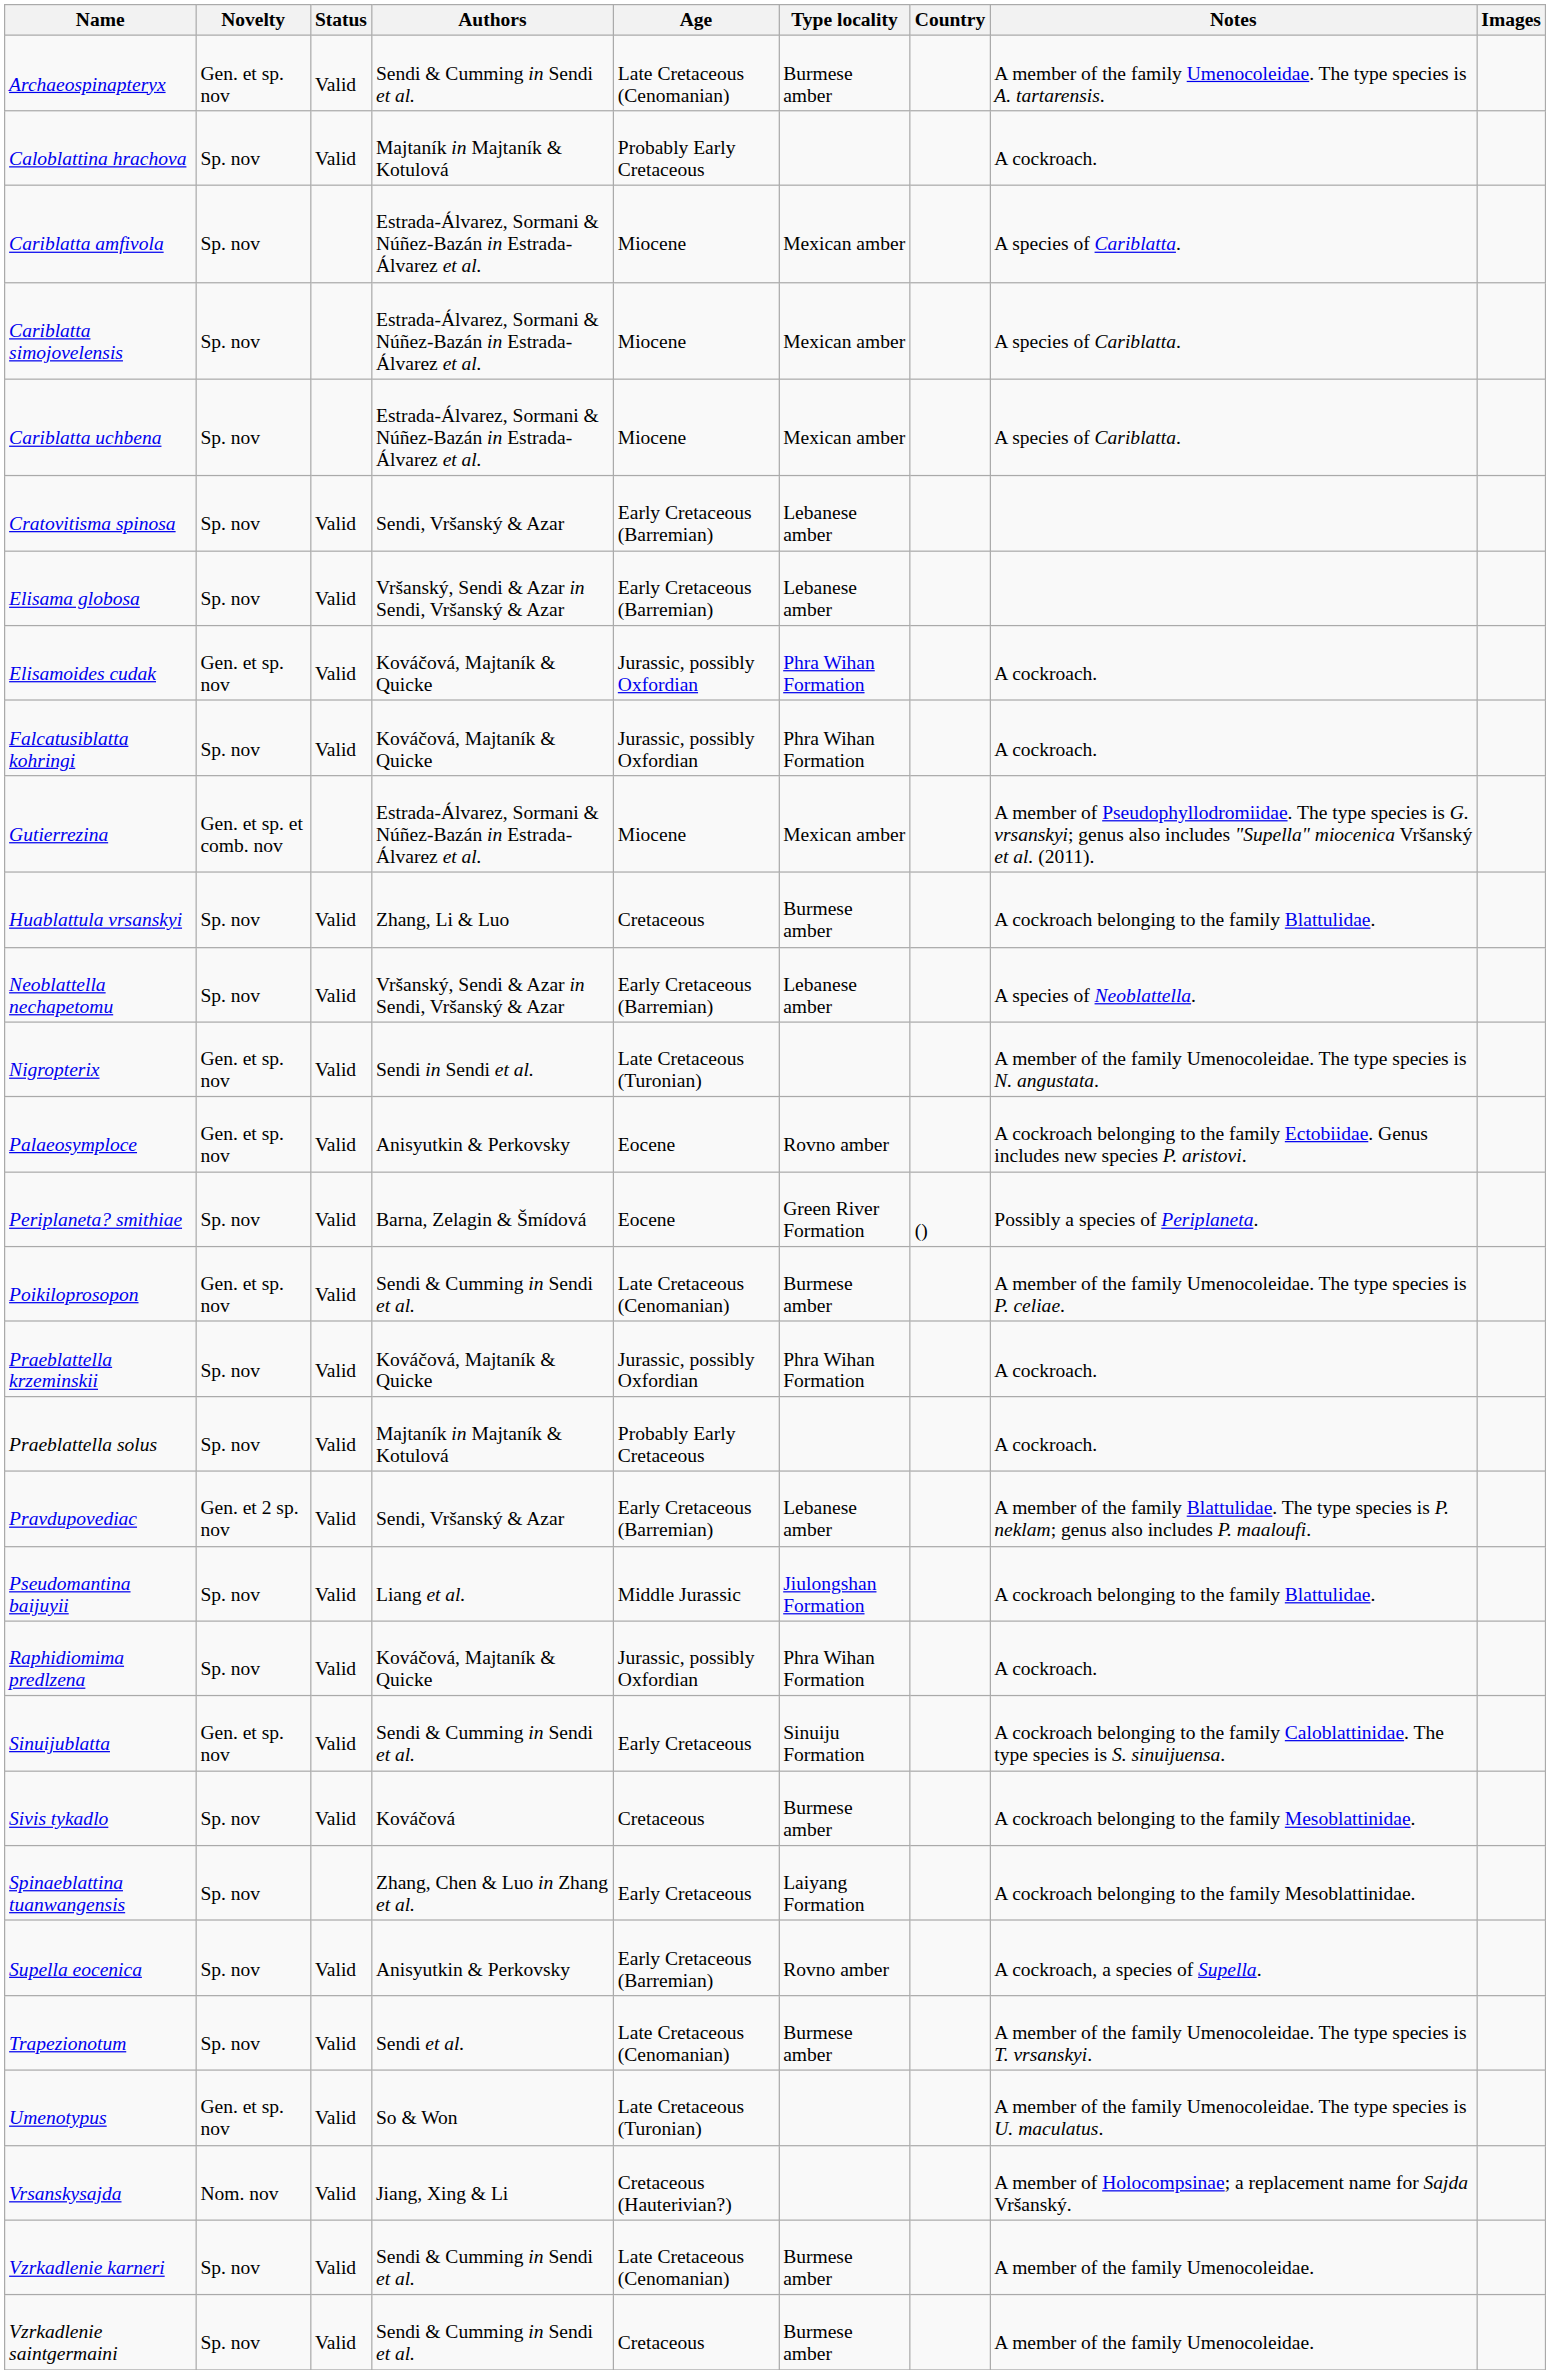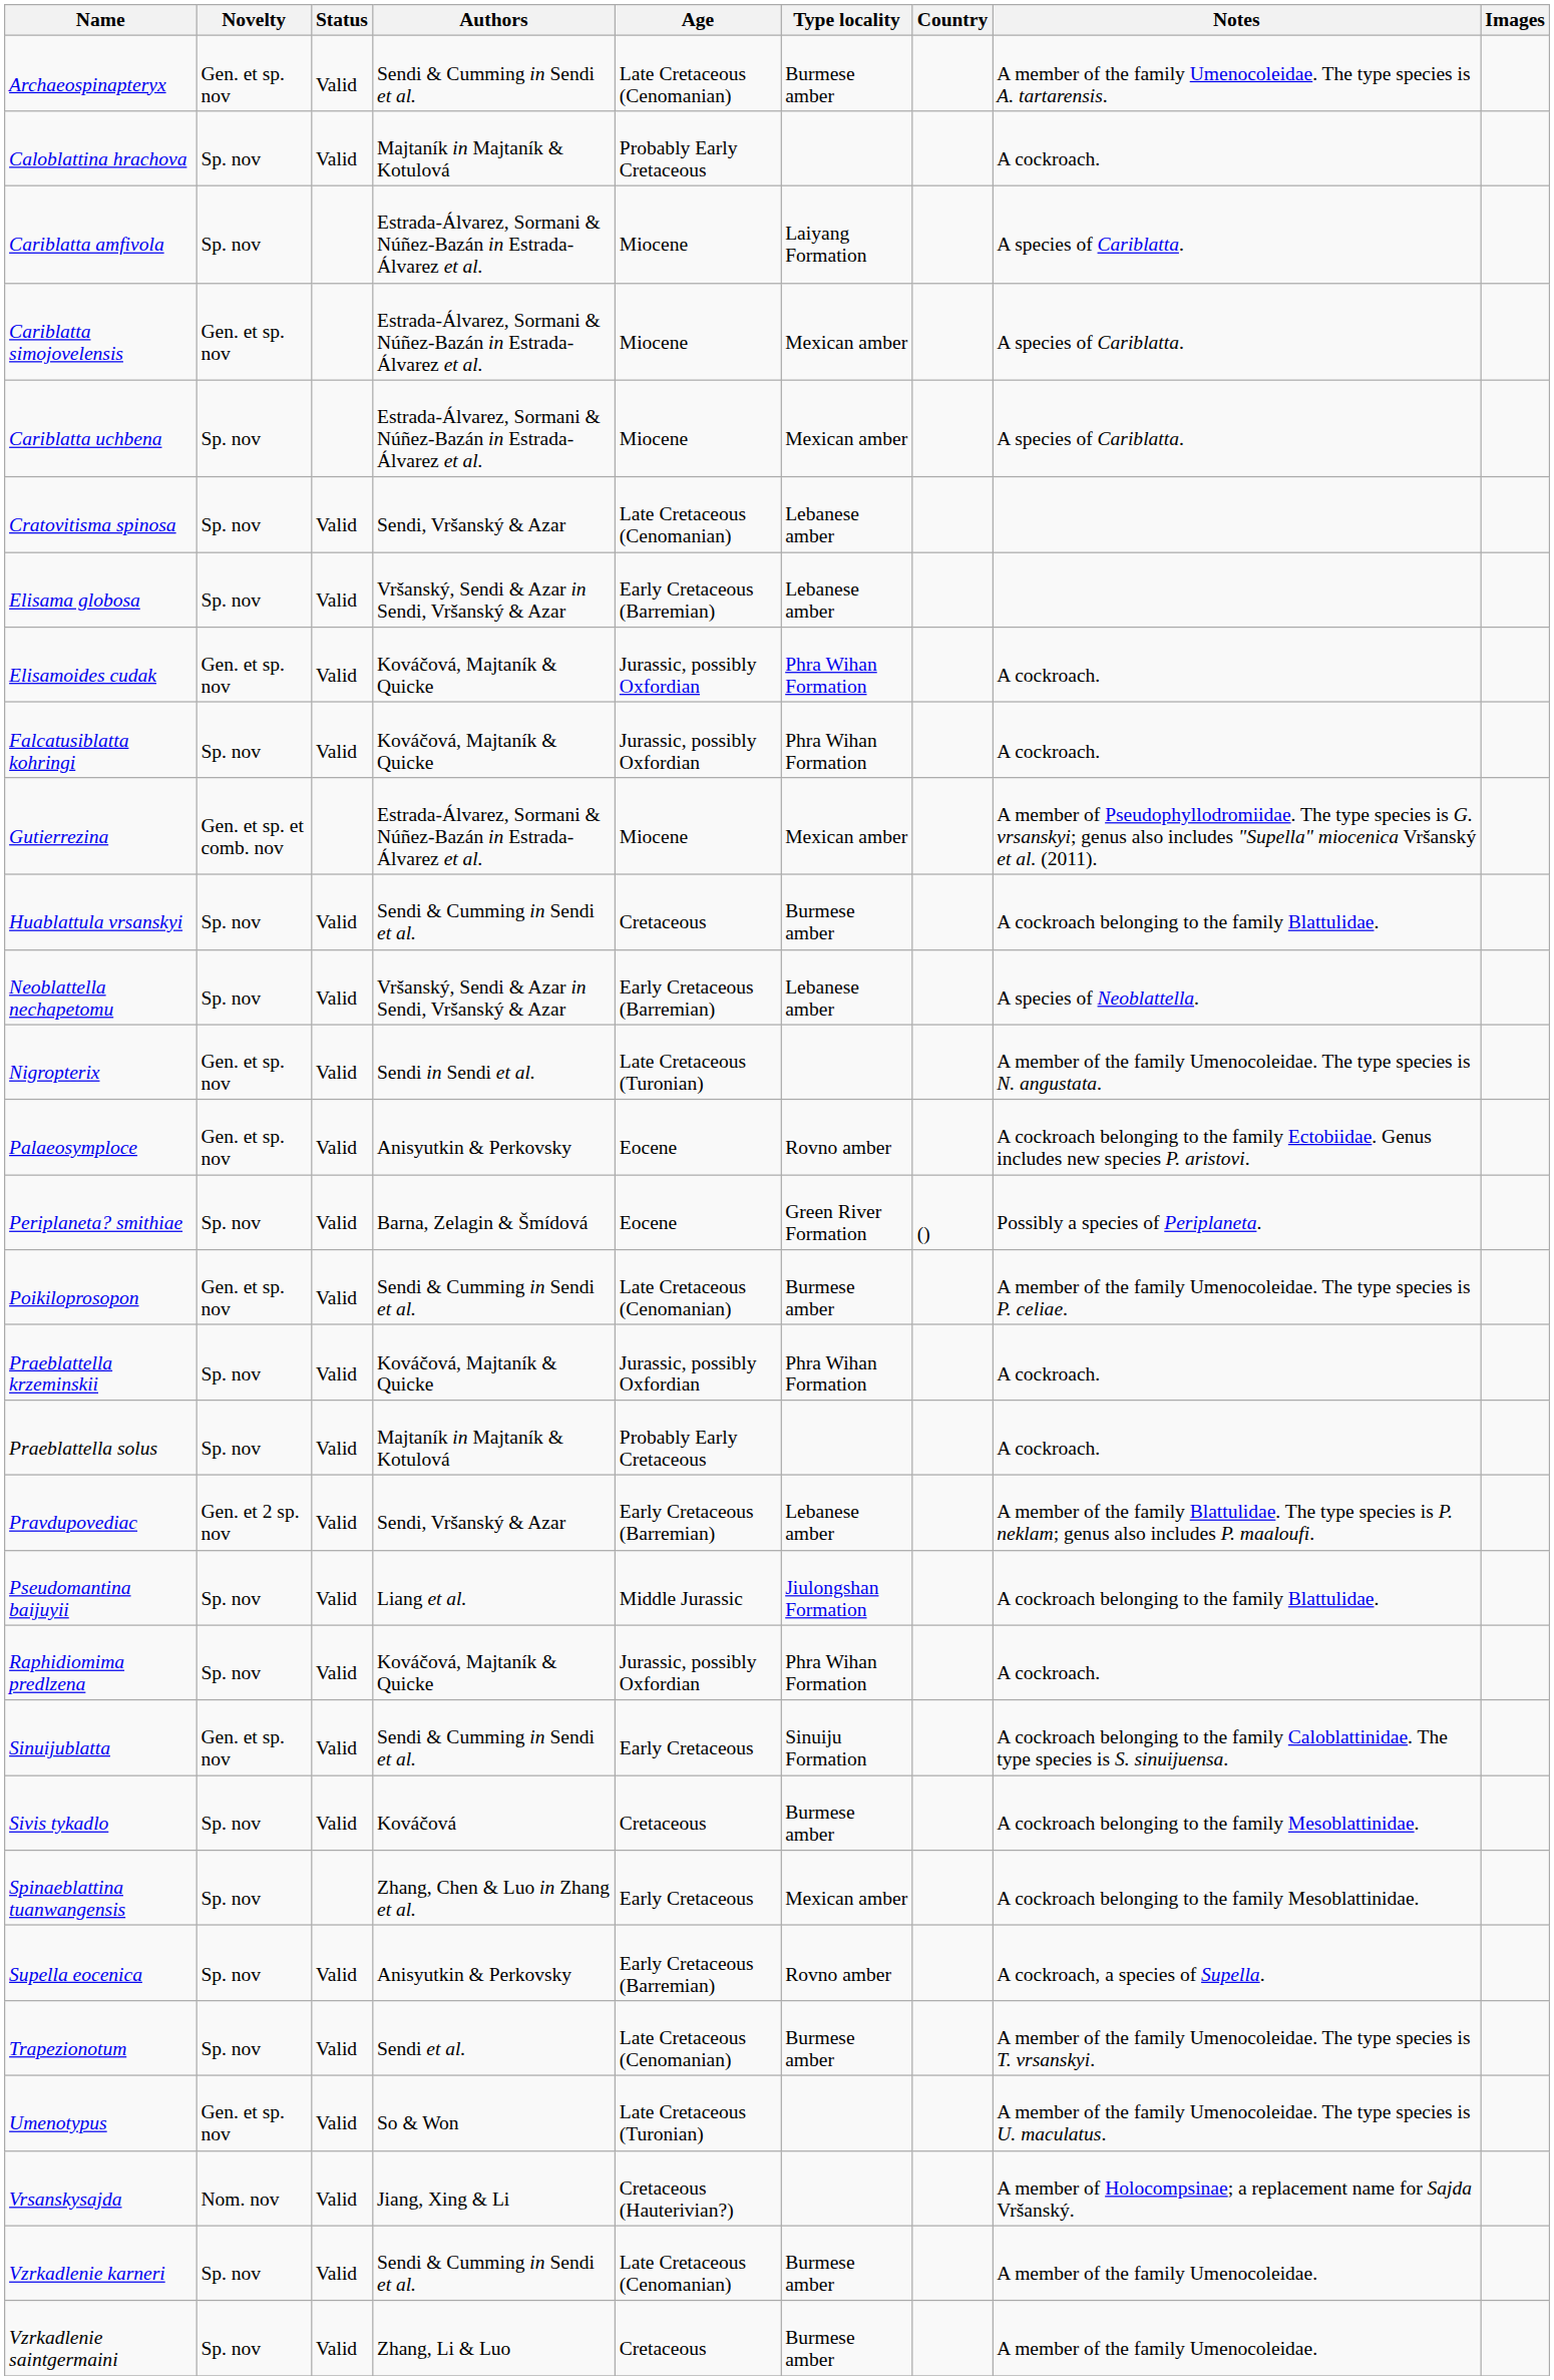Cariblatta amfivola | Type locality: Mexican amber -> Laiyang Formation
Cariblatta simojovelensis | Novelty: Sp. nov -> Gen. et sp. nov
Cratovitisma spinosa | Age: Early Cretaceous (Barremian) -> Late Cretaceous (Cenomanian)
Huablattula vrsanskyi | Authors: Zhang, Li & Luo -> Sendi & Cumming in Sendi et al.
Spinaeblattina tuanwangensis | Type locality: Laiyang Formation -> Mexican amber
Vzrkadlenie saintgermaini | Authors: Sendi & Cumming in Sendi et al. -> Zhang, Li & Luo
